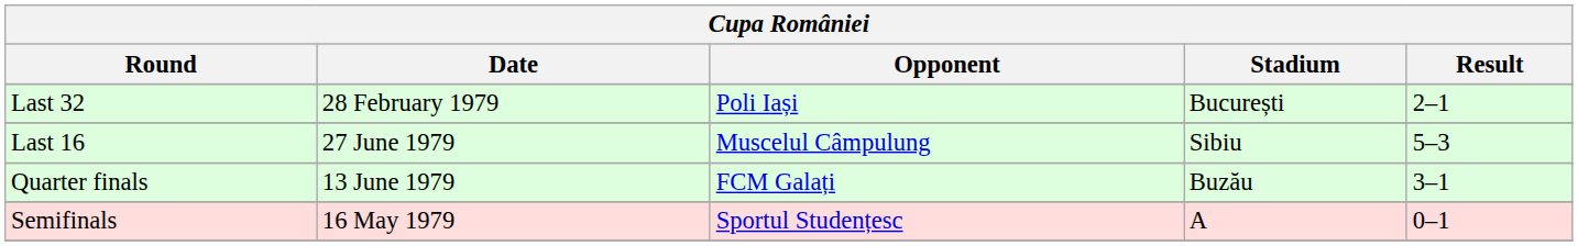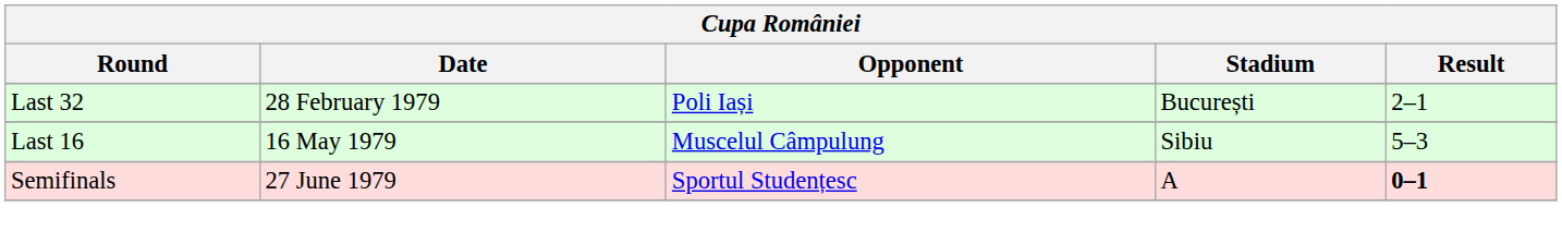Last 16 | Date: 27 June 1979 -> 16 May 1979
- row: Quarter finals | 13 June 1979 | FCM Galați | Buzău | 3–1
Semifinals | Date: 16 May 1979 -> 27 June 1979
Semifinals | Result: normal -> bold
